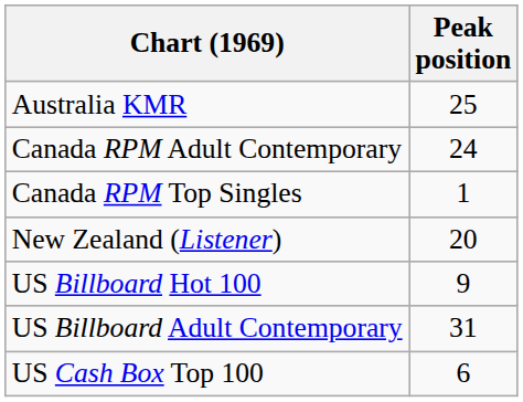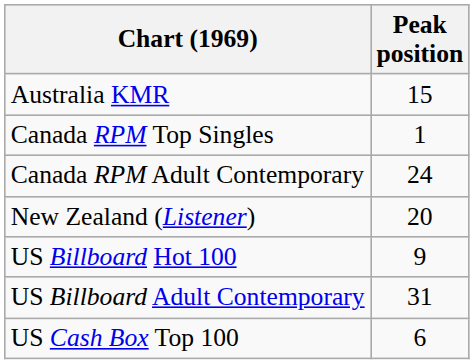Australia KMR | Peak position: 25 -> 15
rows swapped: Canada RPM Top Singles <-> Canada RPM Adult Contemporary
